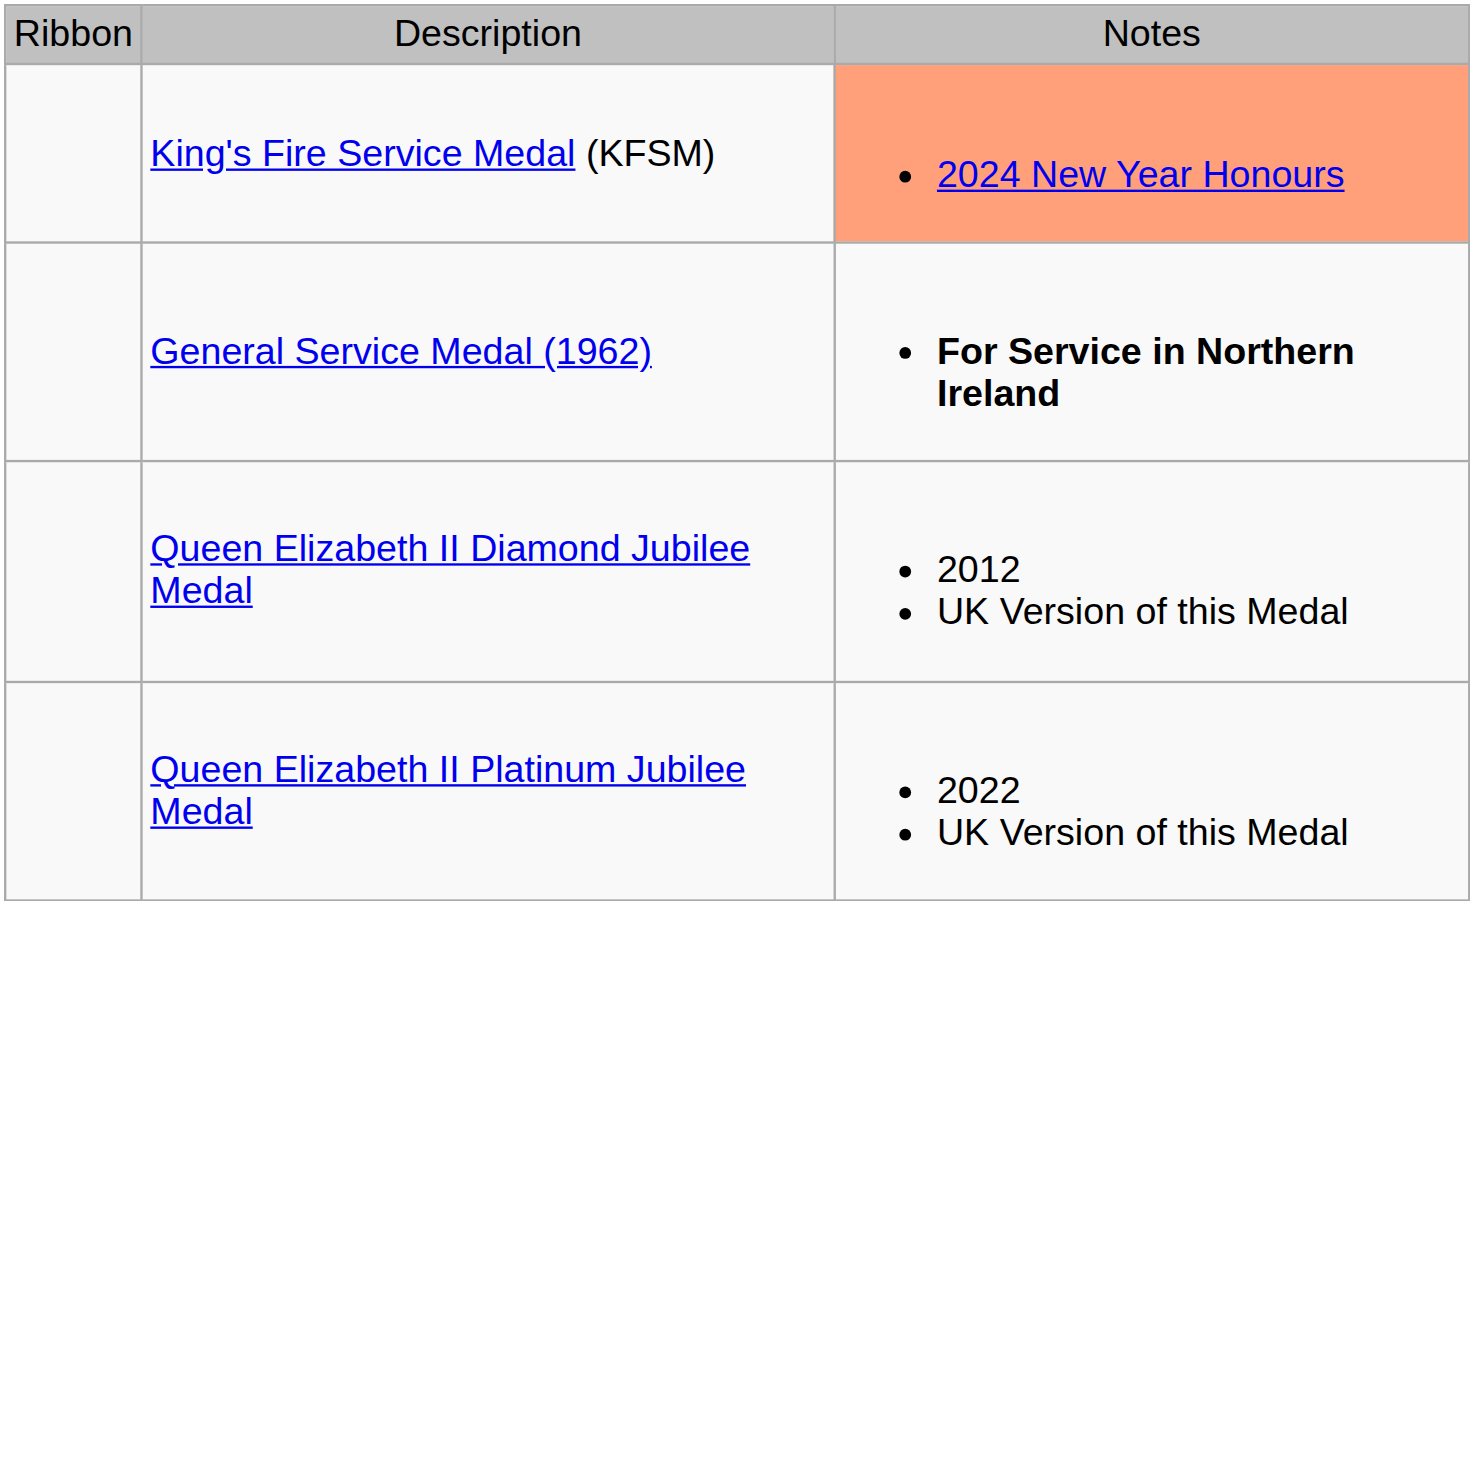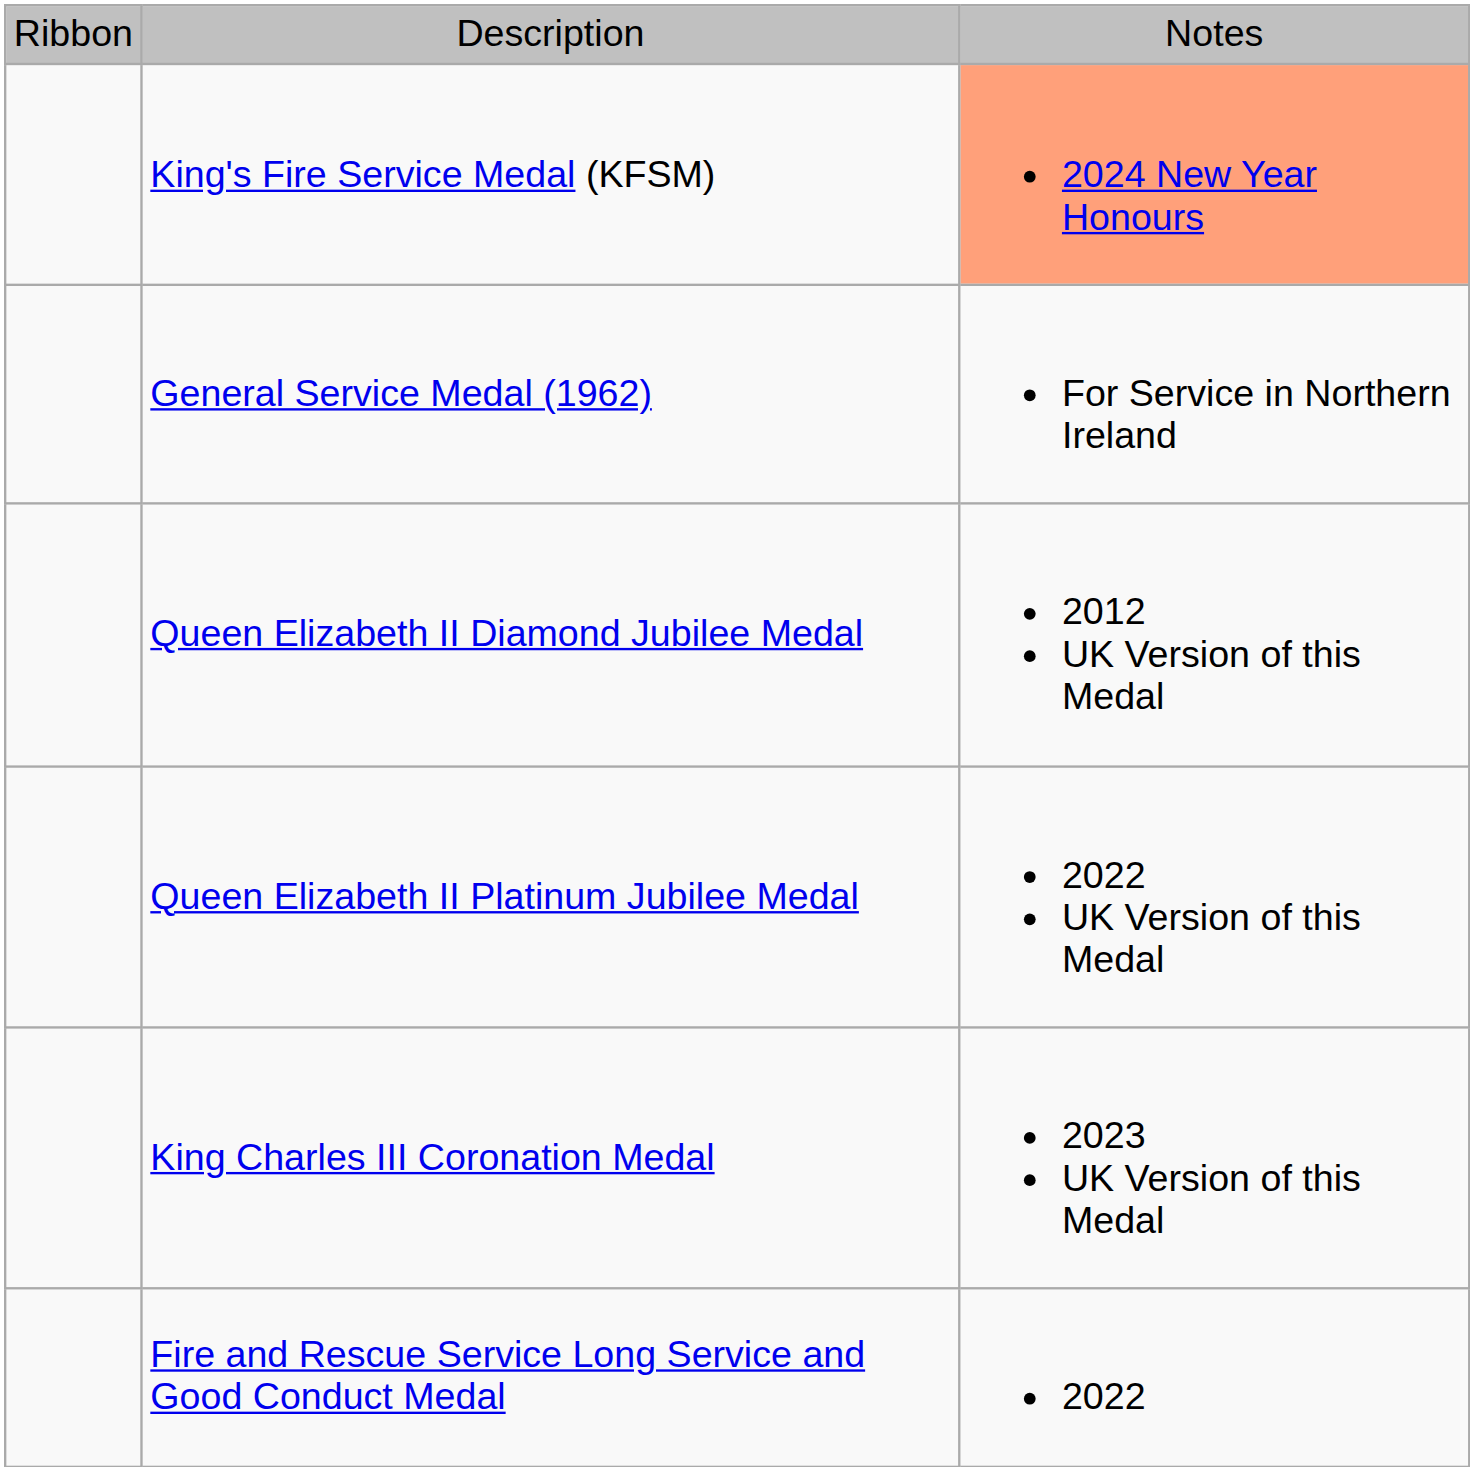General Service Medal (1962) | column 3: bold -> normal
+ row: King Charles III Coronation Medal | 2023 UK Version of this Medal
+ row: Fire and Rescue Service Long Service and Good Conduct Medal | 2022
